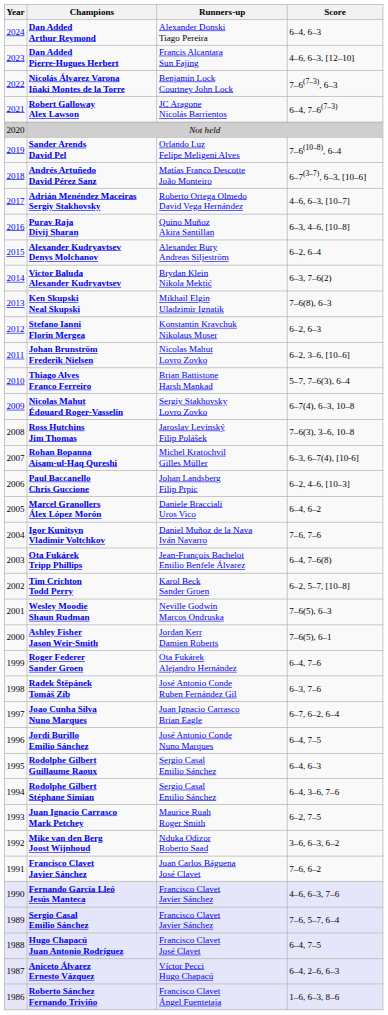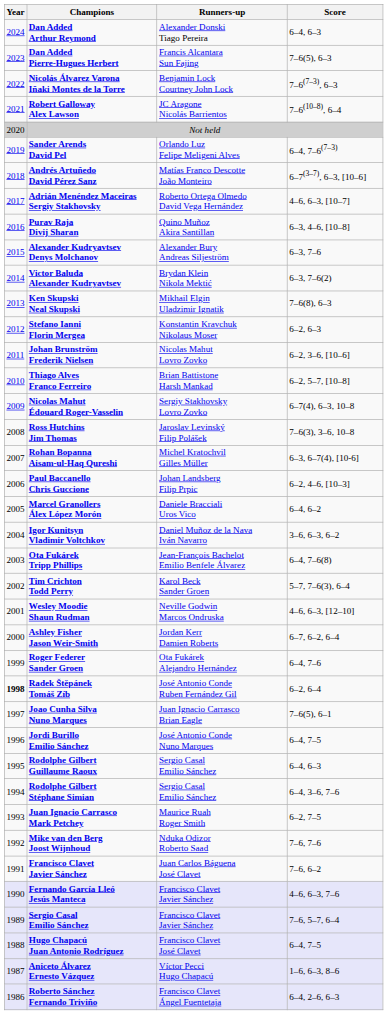Dan Added Pierre-Hugues Herbert | Score: 4–6, 6–3, [12–10] -> 7–6(5), 6–3
Robert Galloway Alex Lawson | Score: 6–4, 7–6(7–3) -> 7–6(10–8), 6–4
Sander Arends David Pel | Score: 7–6(10–8), 6–4 -> 6–4, 7–6(7–3)
Alexander Kudryavtsev Denys Molchanov | Score: 6–2, 6–4 -> 6–3, 7–6
Thiago Alves Franco Ferreiro | Score: 5–7, 7–6(3), 6–4 -> 6–2, 5–7, [10–8]
Igor Kunitsyn Vladimir Voltchkov | Score: 7–6, 7–6 -> 3–6, 6–3, 6–2
Tim Crichton Todd Perry | Score: 6–2, 5–7, [10–8] -> 5–7, 7–6(3), 6–4
Wesley Moodie Shaun Rudman | Score: 7–6(5), 6–3 -> 4–6, 6–3, [12–10]
Ashley Fisher Jason Weir-Smith | Score: 7–6(5), 6–1 -> 6–7, 6–2, 6–4
Radek Štěpánek Tomáš Zíb | Year: normal -> bold
Radek Štěpánek Tomáš Zíb | Score: 6–3, 7–6 -> 6–2, 6–4
Joao Cunha Silva Nuno Marques | Score: 6–7, 6–2, 6–4 -> 7–6(5), 6–1
Mike van den Berg Joost Wijnhoud | Score: 3–6, 6–3, 6–2 -> 7–6, 7–6
Aniceto Álvarez Ernesto Vázquez | Score: 6–4, 2–6, 6–3 -> 1–6, 6–3, 8–6
Roberto Sánchez Fernando Triviño | Score: 1–6, 6–3, 8–6 -> 6–4, 2–6, 6–3
